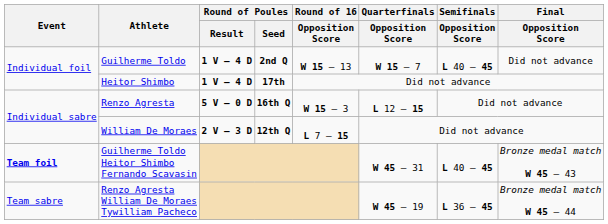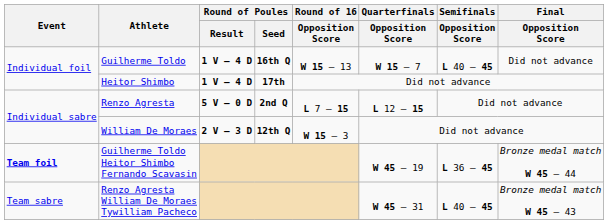Guilherme Toldo | Round of Poules / Seed: 2nd Q -> 16th Q
Renzo Agresta | Round of Poules / Seed: 16th Q -> 2nd Q
Renzo Agresta | Round of 16 / Opposition Score: W 15 – 3 -> L 7 – 15
William De Moraes | Round of 16 / Opposition Score: L 7 – 15 -> W 15 – 3
Guilherme Toldo Heitor Shimbo Fernando Scavasin | Quarterfinals / Opposition Score: W 45 – 31 -> W 45 – 19
Guilherme Toldo Heitor Shimbo Fernando Scavasin | Semifinals / Opposition Score: L 40 – 45 -> L 36 – 45
Guilherme Toldo Heitor Shimbo Fernando Scavasin | Final / Opposition Score: Bronze medal match W 45 – 43 -> Bronze medal match W 45 – 44
Renzo Agresta William De Moraes Tywilliam Pacheco | Quarterfinals / Opposition Score: W 45 – 19 -> W 45 – 31
Renzo Agresta William De Moraes Tywilliam Pacheco | Semifinals / Opposition Score: L 36 – 45 -> L 40 – 45
Renzo Agresta William De Moraes Tywilliam Pacheco | Final / Opposition Score: Bronze medal match W 45 – 44 -> Bronze medal match W 45 – 43
